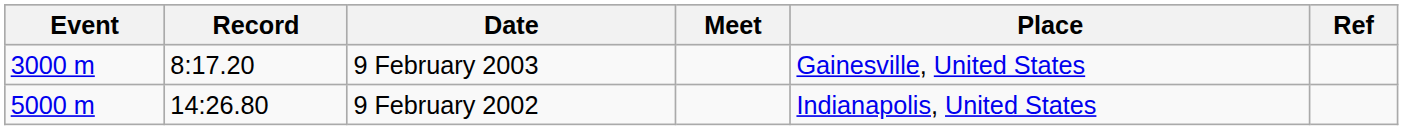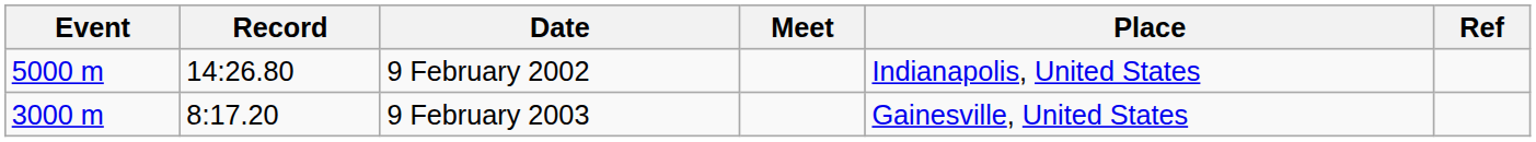rows swapped: 9 February 2003 <-> 9 February 2002
